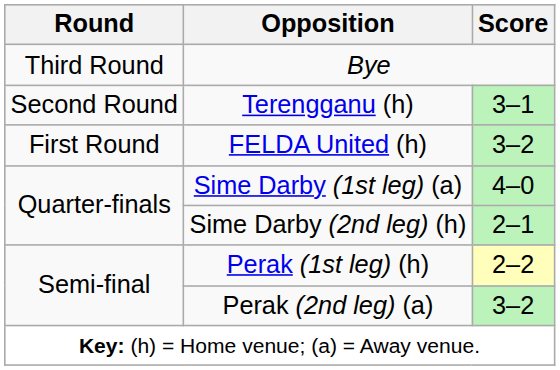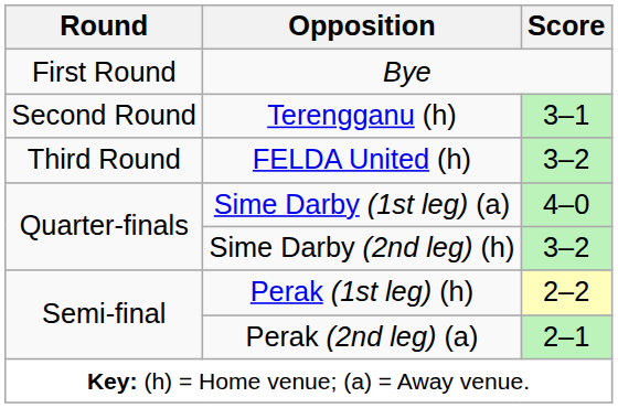Bye | Round: Third Round -> First Round
FELDA United (h) | Round: First Round -> Third Round
Sime Darby (2nd leg) (h) | Score: 2–1 -> 3–2
Perak (2nd leg) (a) | Score: 3–2 -> 2–1
